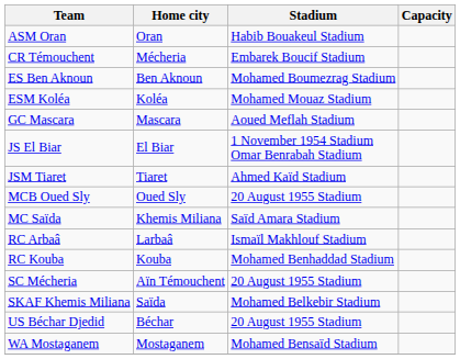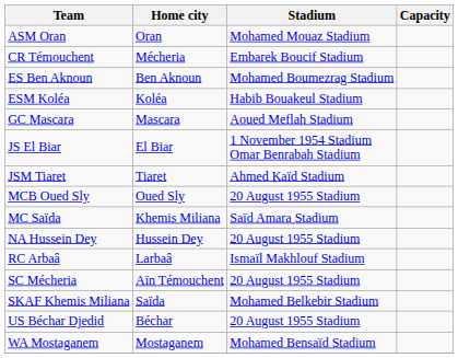ASM Oran | Stadium: Habib Bouakeul Stadium -> Mohamed Mouaz Stadium
ESM Koléa | Stadium: Mohamed Mouaz Stadium -> Habib Bouakeul Stadium
+ row: NA Hussein Dey | Hussein Dey | 20 August 1955 Stadium
- row: RC Kouba | Kouba | Mohamed Benhaddad Stadium
